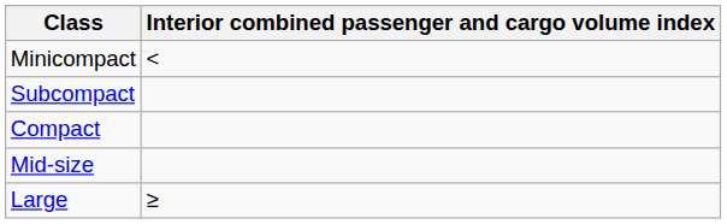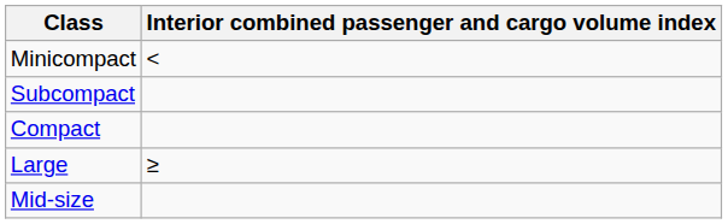rows swapped: Mid-size <-> Large
